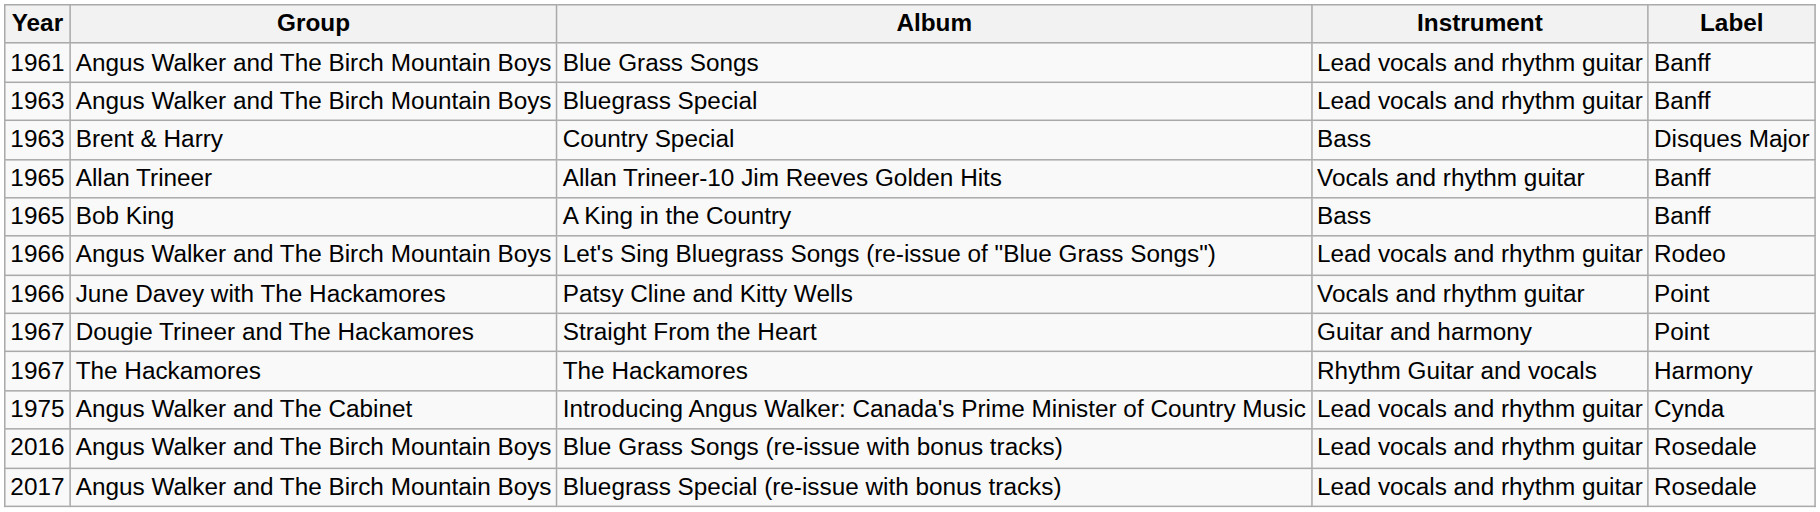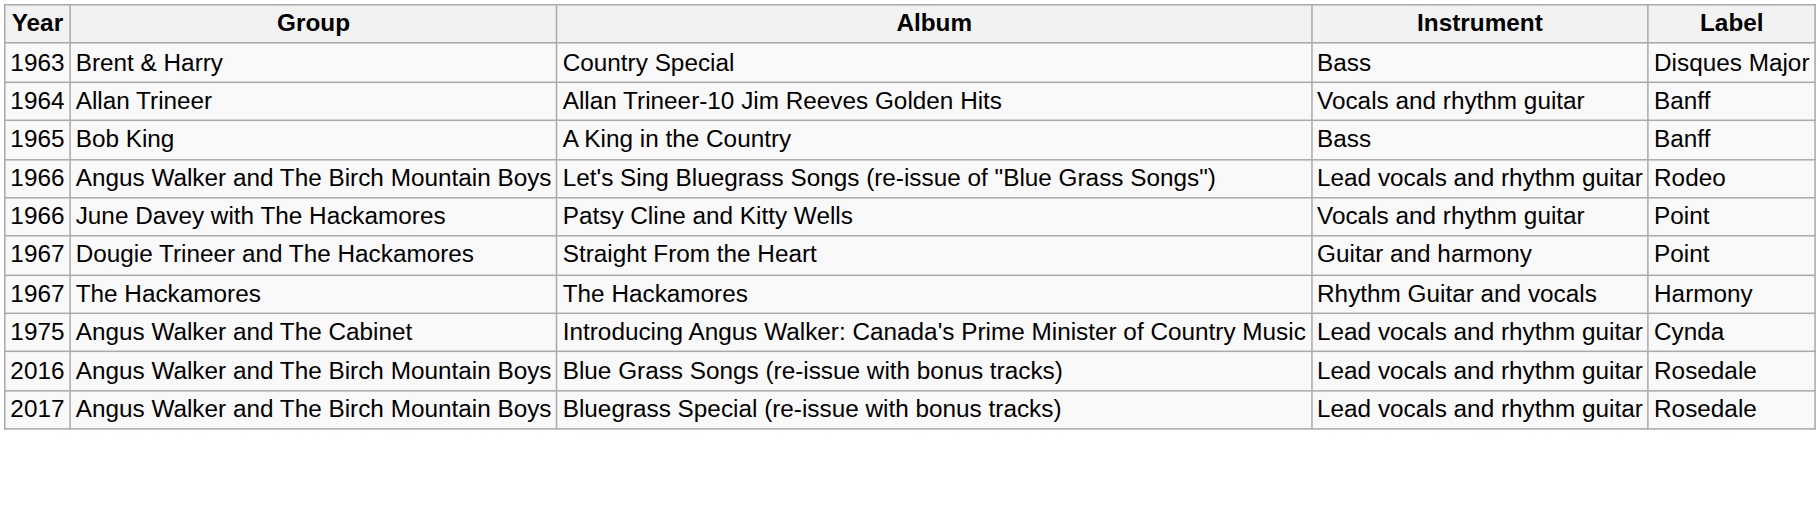- row: 1961 | Angus Walker and The Birch Mountain Boys | Blue Grass Songs | Lead vocals and rhythm guitar | Banff
- row: 1963 | Angus Walker and The Birch Mountain Boys | Bluegrass Special | Lead vocals and rhythm guitar | Banff
Allan Trineer-10 Jim Reeves Golden Hits | Year: 1965 -> 1964
